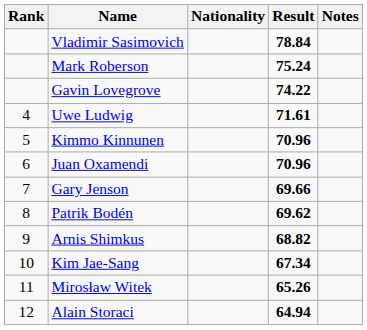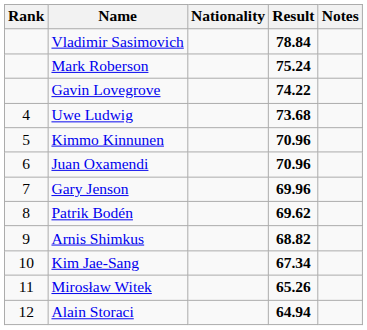Uwe Ludwig | Result: 71.61 -> 73.68
Gary Jenson | Result: 69.66 -> 69.96
